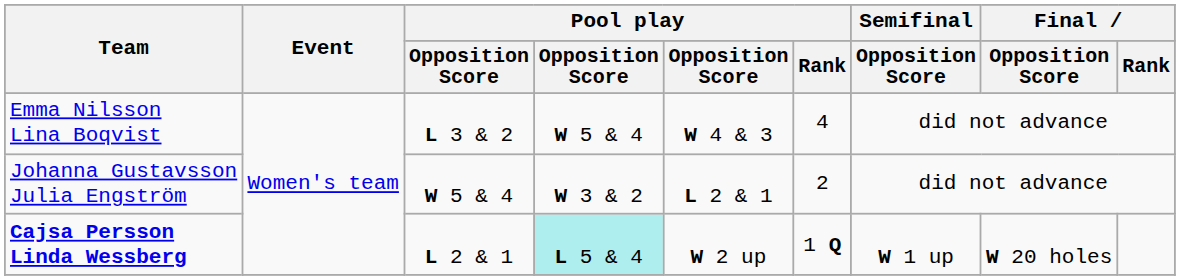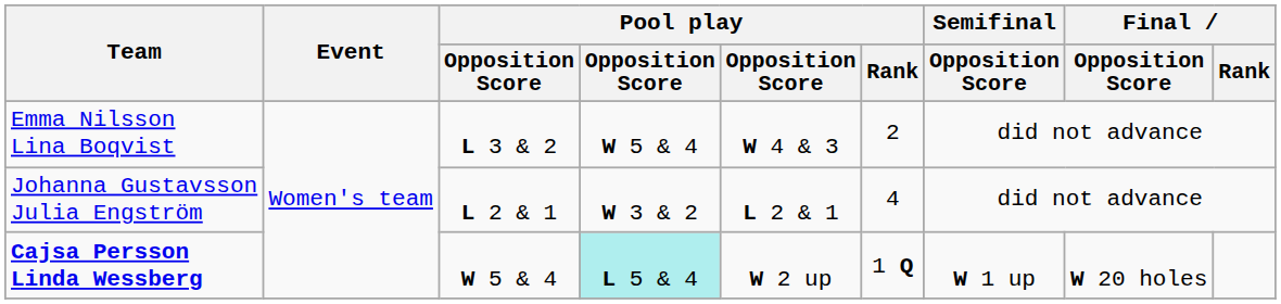Emma Nilsson Lina Boqvist | Pool play / Rank: 4 -> 2
Johanna Gustavsson Julia Engström | column 3: W 5 & 4 -> L 2 & 1
Johanna Gustavsson Julia Engström | Pool play / Rank: 2 -> 4
Cajsa Persson Linda Wessberg | column 3: L 2 & 1 -> W 5 & 4
